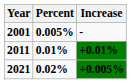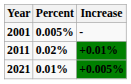2011 | Percent: 0.01% -> 0.02%
2021 | Percent: 0.02% -> 0.01%
